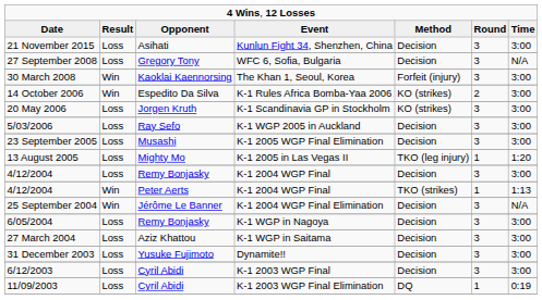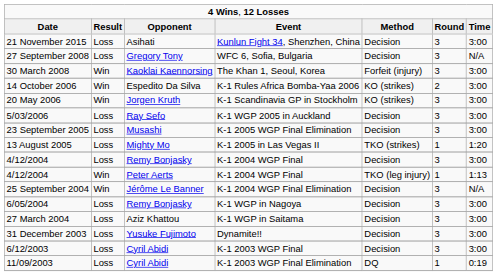20 May 2006 | column 2: Loss -> Win
13 August 2005 | column 5: TKO (leg injury) -> TKO (strikes)
4/12/2004 / Peter Aerts | column 5: TKO (strikes) -> TKO (leg injury)
